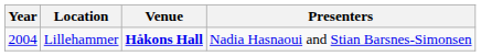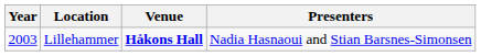Lillehammer | Year: 2004 -> 2003
